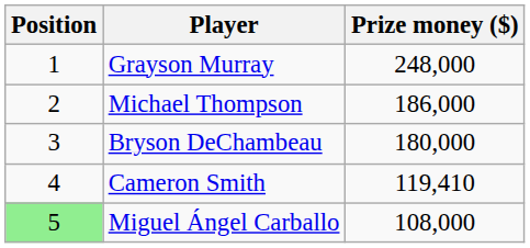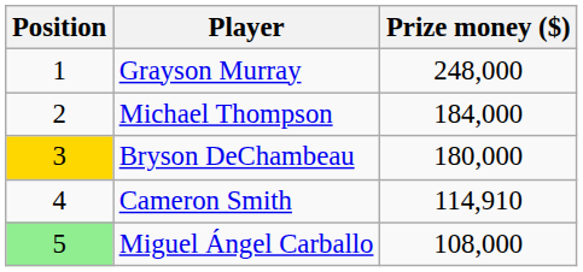Michael Thompson | Prize money ($): 186,000 -> 184,000
Bryson DeChambeau | Position: no background -> gold background
Cameron Smith | Prize money ($): 119,410 -> 114,910
